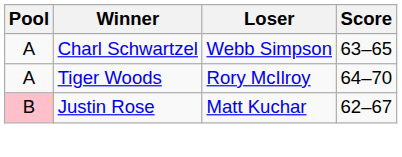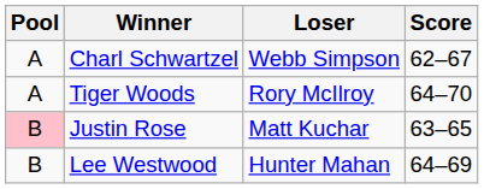Charl Schwartzel | Score: 63–65 -> 62–67
Justin Rose | Score: 62–67 -> 63–65
+ row: B | Lee Westwood | Hunter Mahan | 64–69
